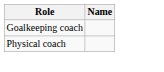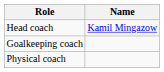+ row: Head coach | Kamil Mingazow
